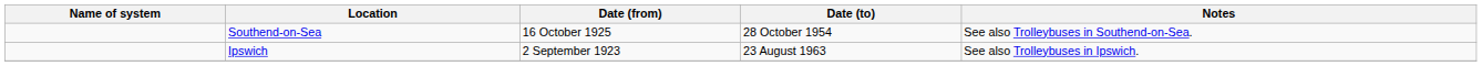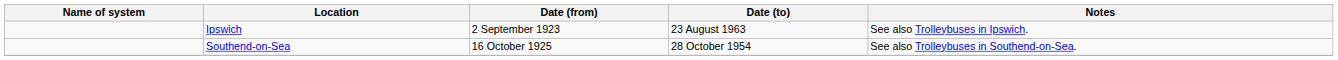rows swapped: Ipswich <-> Southend-on-Sea
